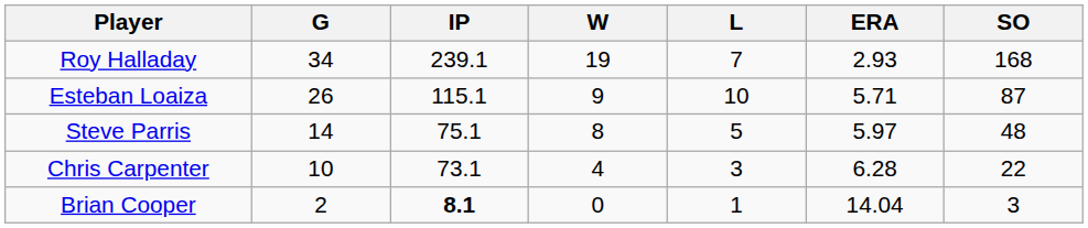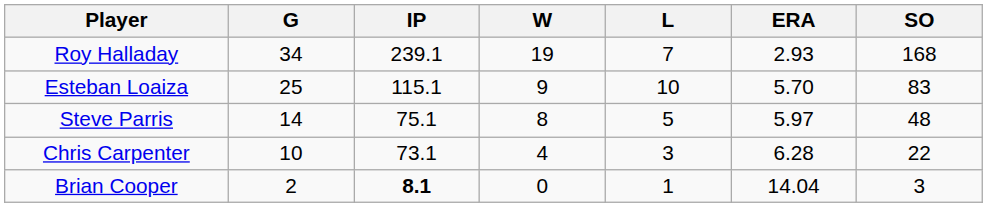Esteban Loaiza | G: 26 -> 25
Esteban Loaiza | ERA: 5.71 -> 5.70
Esteban Loaiza | SO: 87 -> 83
